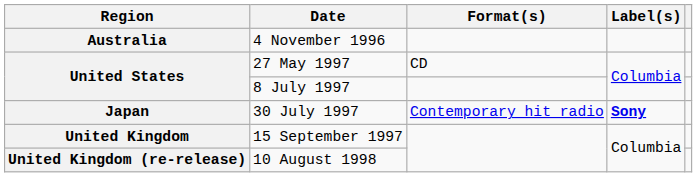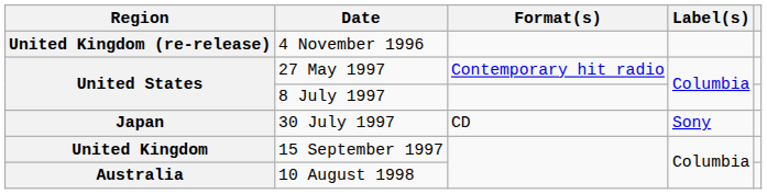4 November 1996 | Region: Australia -> United Kingdom (re-release)
27 May 1997 | Format(s): CD -> Contemporary hit radio
30 July 1997 | Format(s): Contemporary hit radio -> CD
30 July 1997 | Label(s): bold -> normal
10 August 1998 | Region: United Kingdom (re-release) -> Australia
